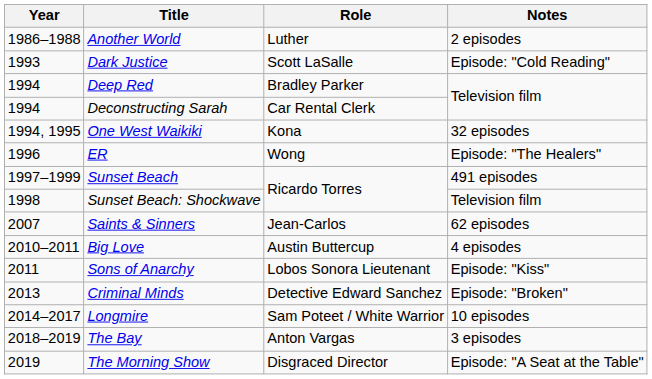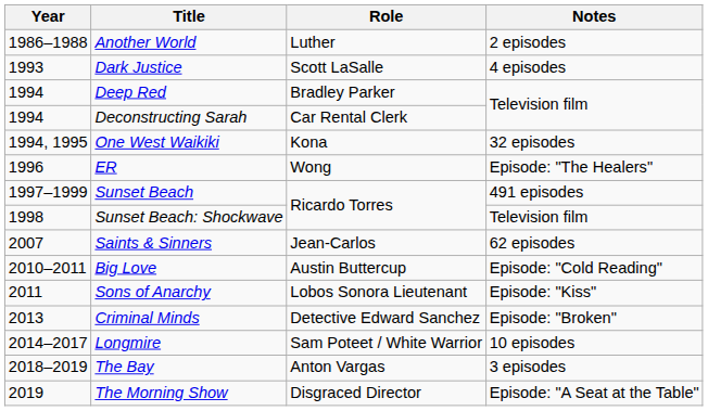Dark Justice | Notes: Episode: "Cold Reading" -> 4 episodes
Big Love | Notes: 4 episodes -> Episode: "Cold Reading"
